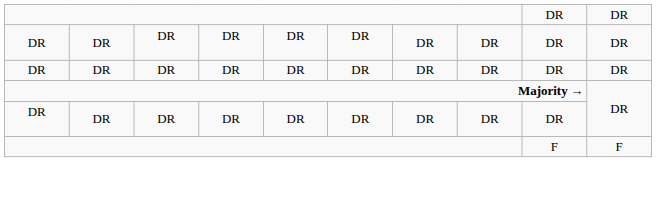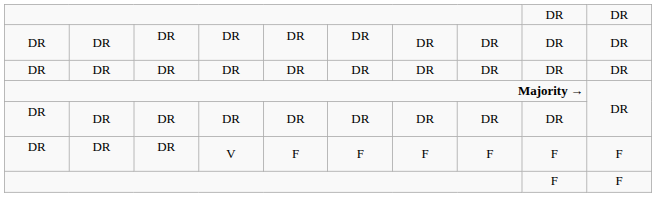+ row: DR | DR | DR | V | F | F | F | F | F | F
